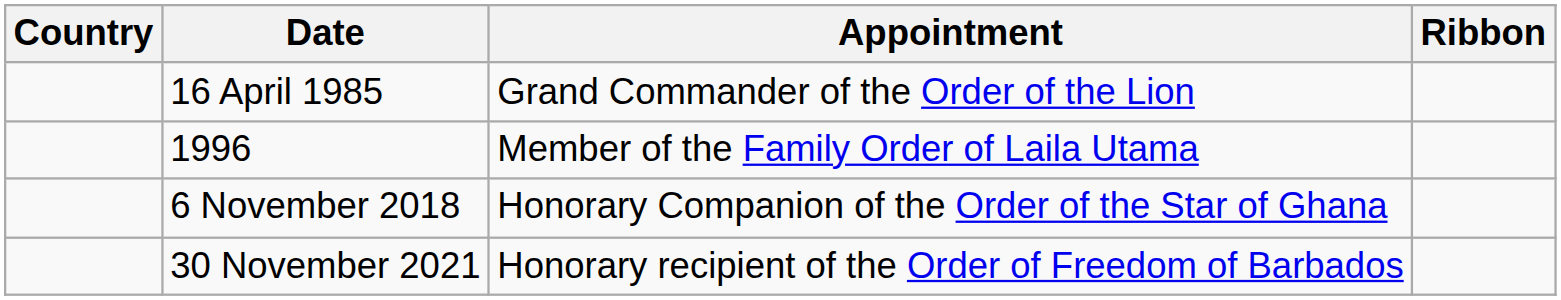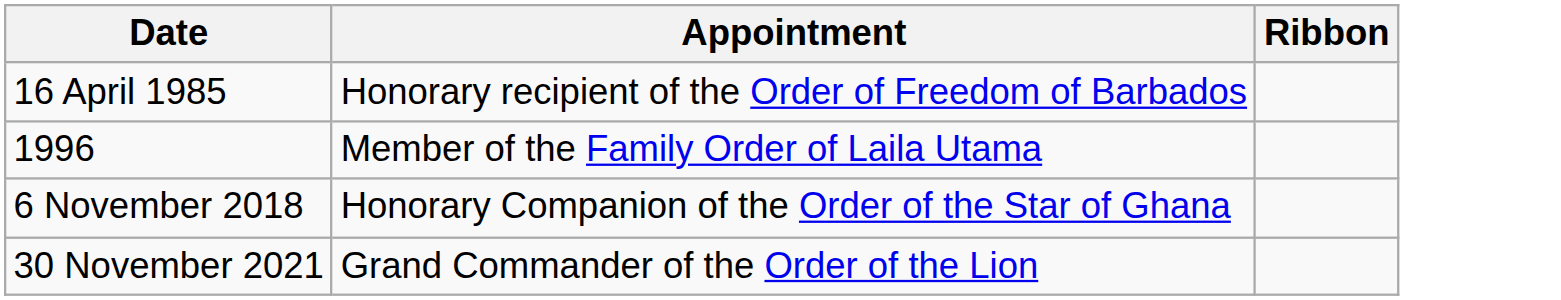- column: Country
16 April 1985 | Appointment: Grand Commander of the Order of the Lion -> Honorary recipient of the Order of Freedom of Barbados
30 November 2021 | Appointment: Honorary recipient of the Order of Freedom of Barbados -> Grand Commander of the Order of the Lion
